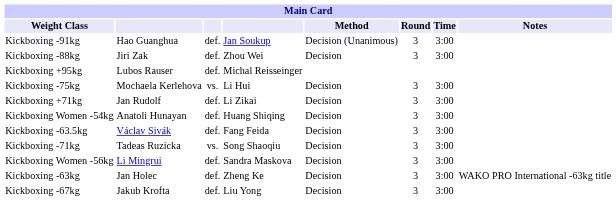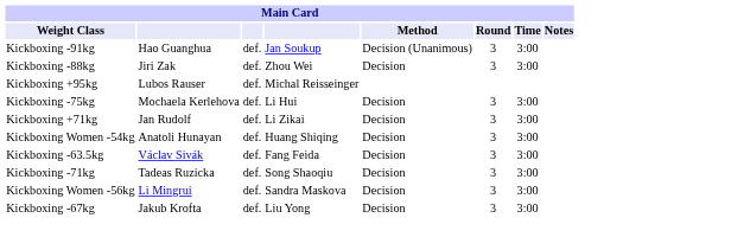Kickboxing -75kg | column 3: vs. -> def.
Kickboxing -71kg | column 3: vs. -> def.
- row: Kickboxing -63kg | Jan Holec | def. | Zheng Ke | Decision | 3 | 3:00 | WAKO PRO International -63kg title
